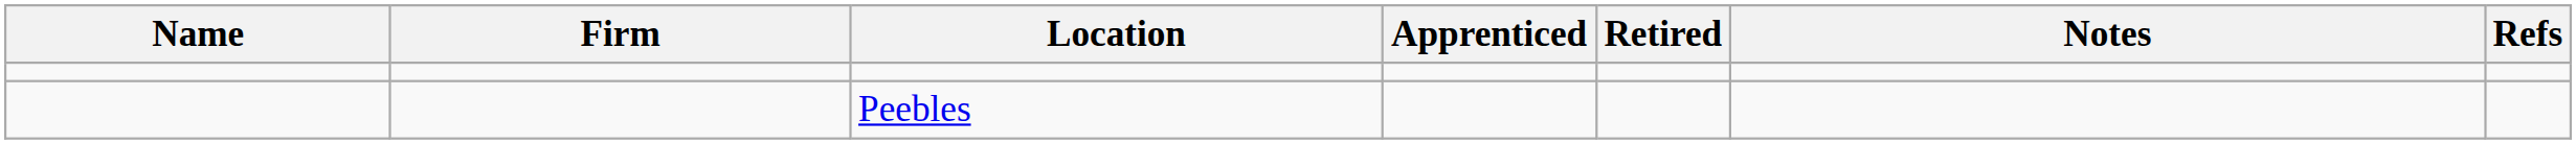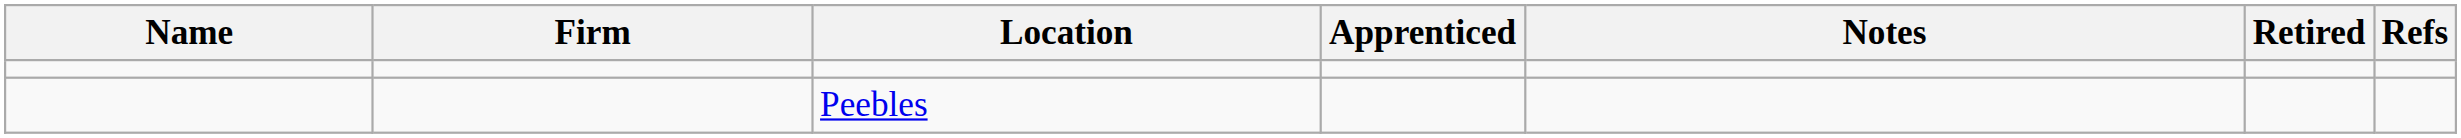columns swapped: Retired <-> Notes
